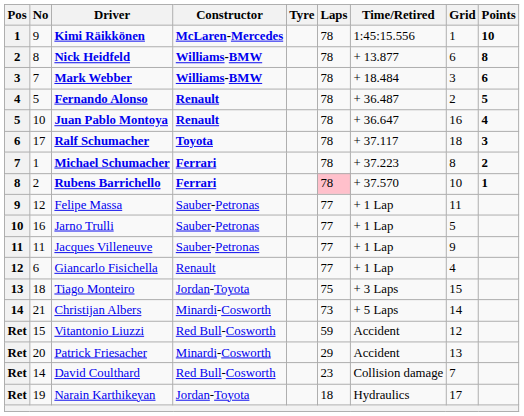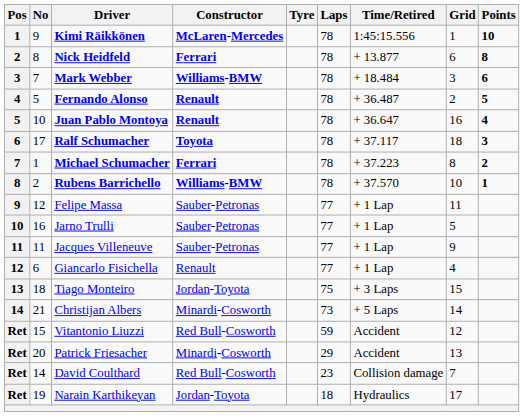Nick Heidfeld | Constructor: Williams-BMW -> Ferrari
Rubens Barrichello | Constructor: Ferrari -> Williams-BMW
Rubens Barrichello | Laps: pink background -> no background
